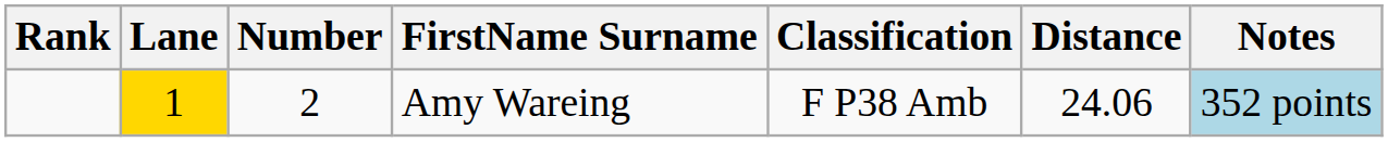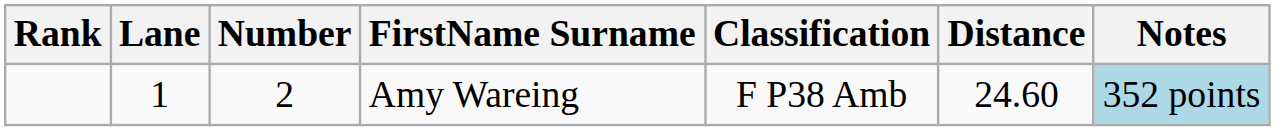Amy Wareing | Lane: gold background -> no background
Amy Wareing | Distance: 24.06 -> 24.60
